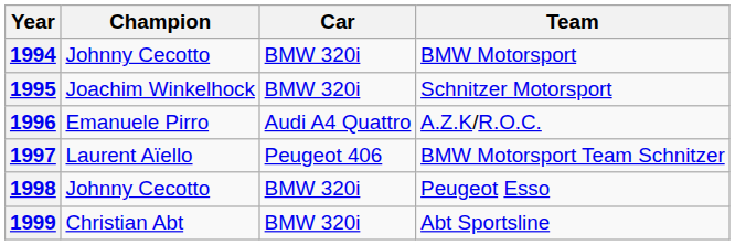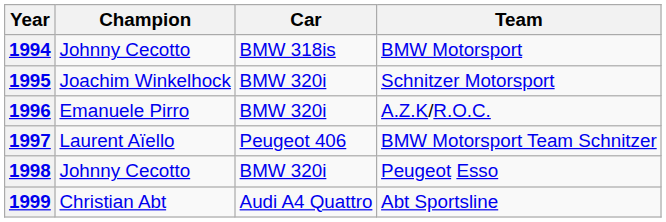1994 | Car: BMW 320i -> BMW 318is
1996 | Car: Audi A4 Quattro -> BMW 320i
1999 | Car: BMW 320i -> Audi A4 Quattro
